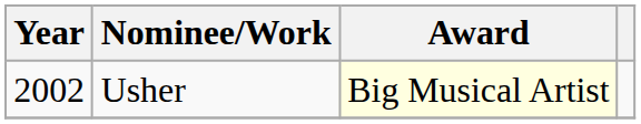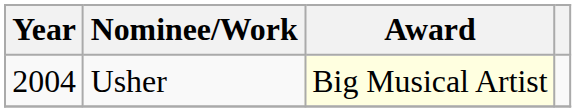Usher | Year: 2002 -> 2004
